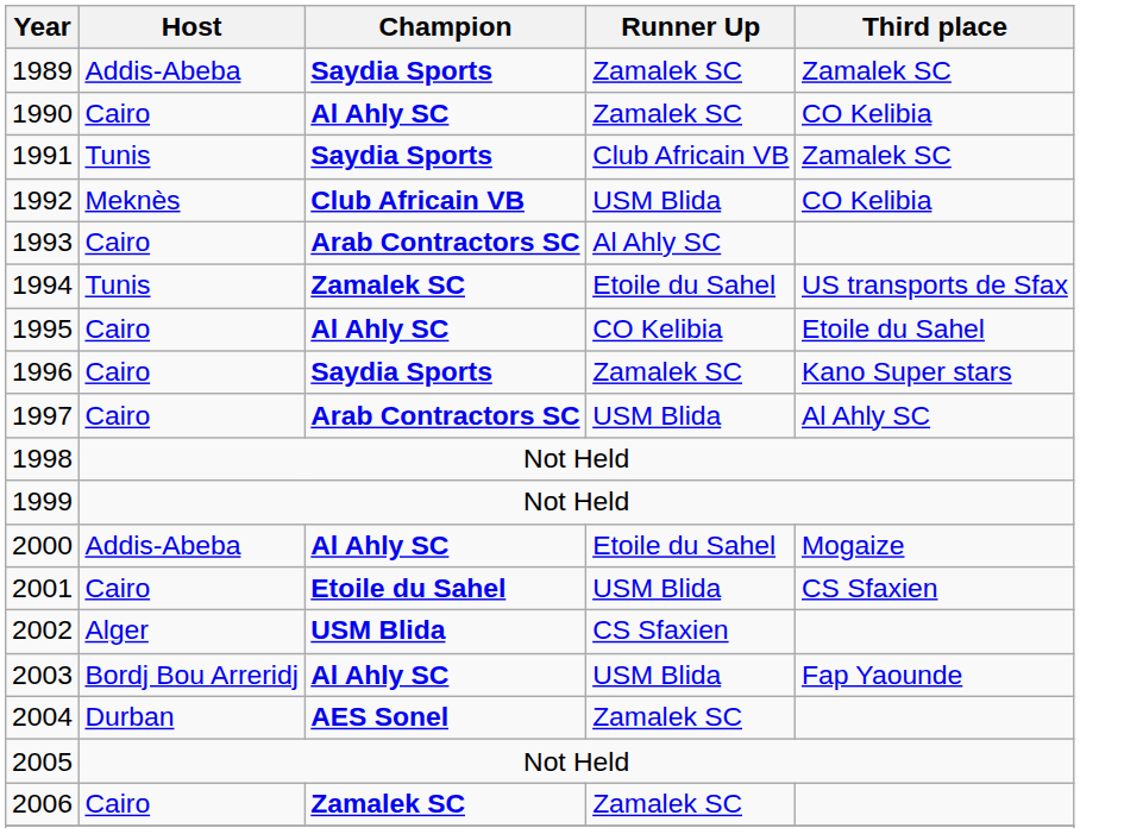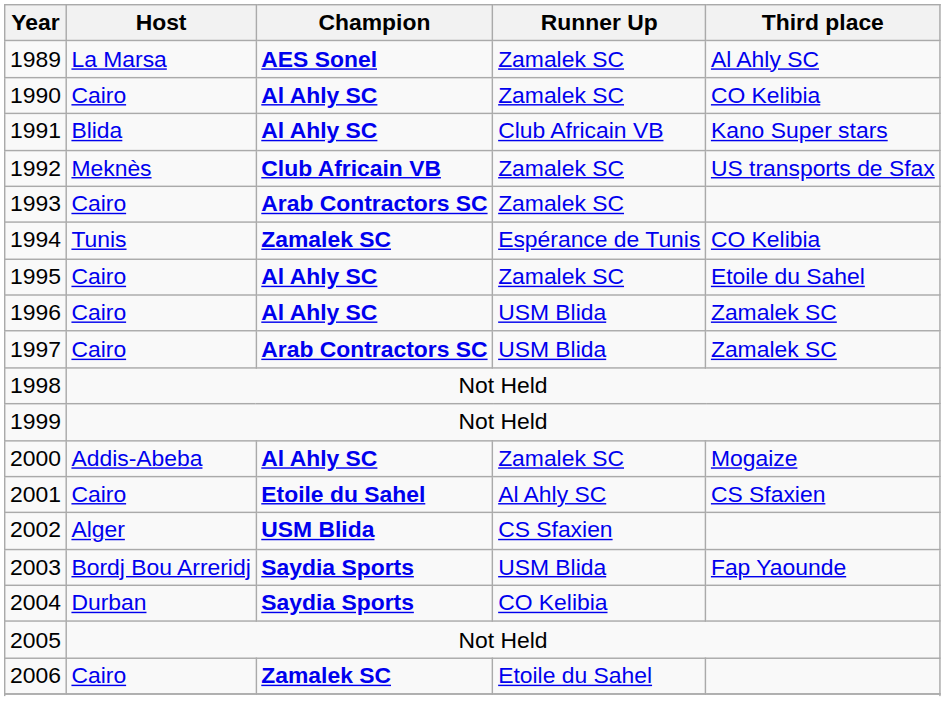1989 | Host: Addis-Abeba -> La Marsa
1989 | Champion: Saydia Sports -> AES Sonel
1989 | Third place: Zamalek SC -> Al Ahly SC
1991 | Host: Tunis -> Blida
1991 | Champion: Saydia Sports -> Al Ahly SC
1991 | Third place: Zamalek SC -> Kano Super stars
1992 | Runner Up: USM Blida -> Zamalek SC
1992 | Third place: CO Kelibia -> US transports de Sfax
1993 | Runner Up: Al Ahly SC -> Zamalek SC
1994 | Runner Up: Etoile du Sahel -> Espérance de Tunis
1994 | Third place: US transports de Sfax -> CO Kelibia
1995 | Runner Up: CO Kelibia -> Zamalek SC
1996 | Champion: Saydia Sports -> Al Ahly SC
1996 | Runner Up: Zamalek SC -> USM Blida
1996 | Third place: Kano Super stars -> Zamalek SC
1997 | Third place: Al Ahly SC -> Zamalek SC
2000 | Runner Up: Etoile du Sahel -> Zamalek SC
2001 | Runner Up: USM Blida -> Al Ahly SC
2003 | Champion: Al Ahly SC -> Saydia Sports
2004 | Champion: AES Sonel -> Saydia Sports
2004 | Runner Up: Zamalek SC -> CO Kelibia
2006 | Runner Up: Zamalek SC -> Etoile du Sahel
